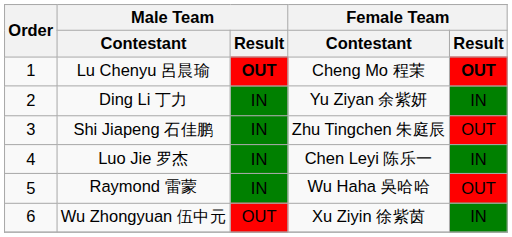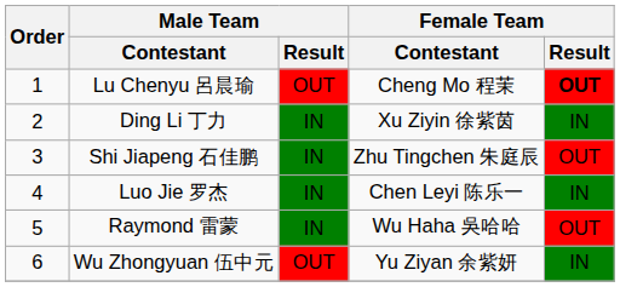Lu Chenyu 呂晨瑜 | Male Team / Result: bold -> normal
Ding Li 丁力 | Female Team / Contestant: Yu Ziyan 余紫妍 -> Xu Ziyin 徐紫茵
Wu Zhongyuan 伍中元 | Female Team / Contestant: Xu Ziyin 徐紫茵 -> Yu Ziyan 余紫妍
